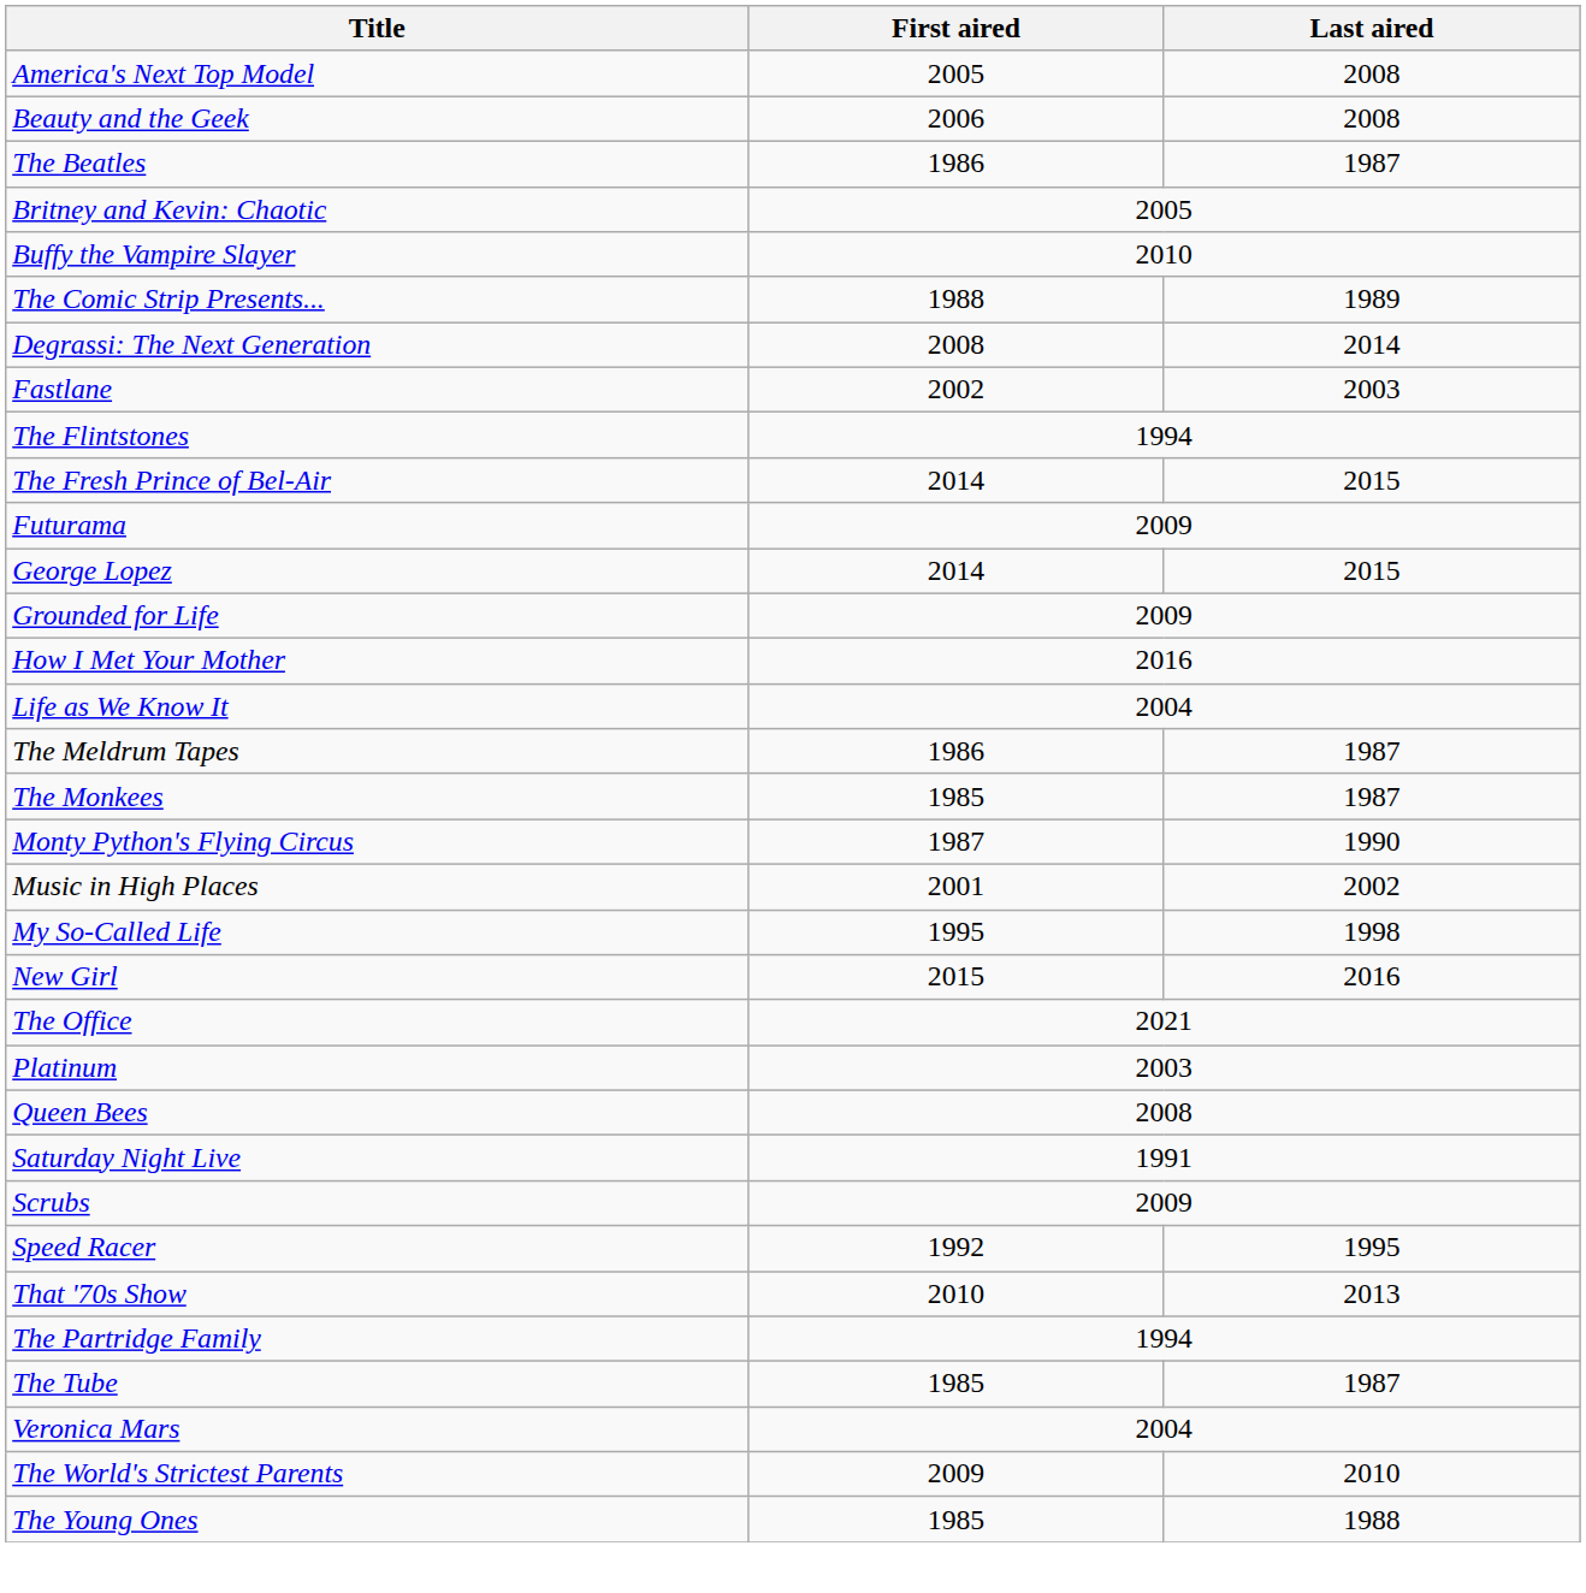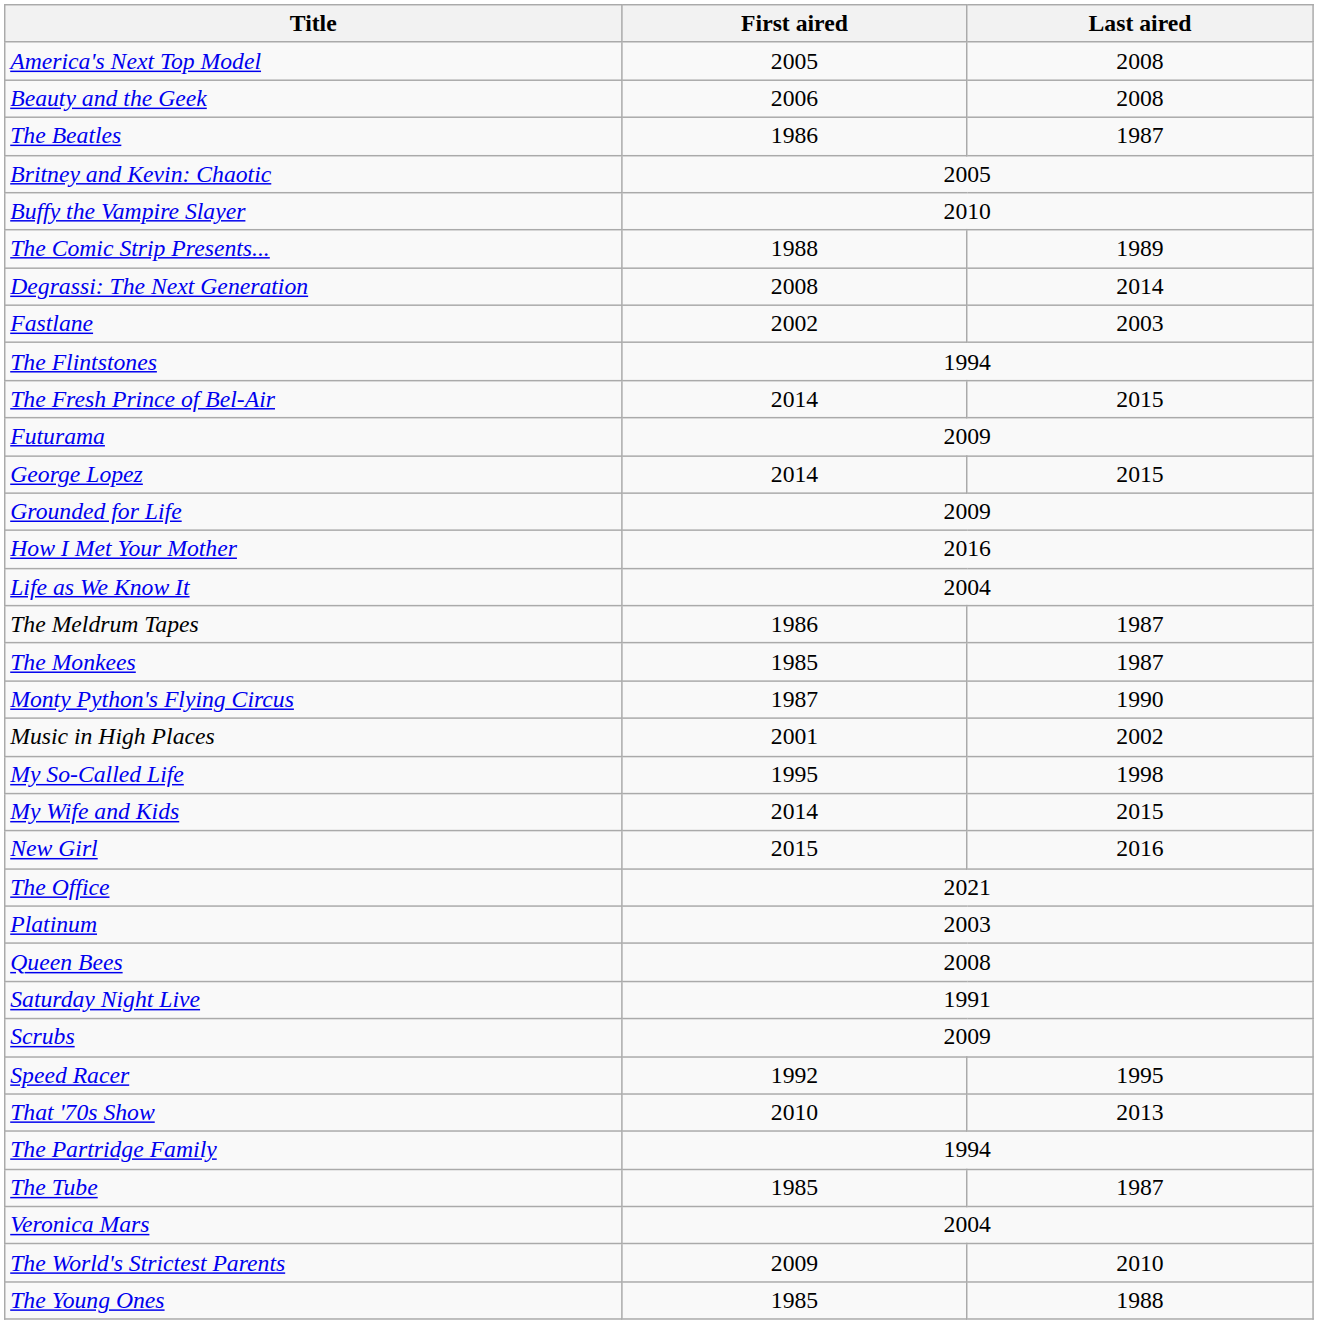+ row: My Wife and Kids | 2014 | 2015
